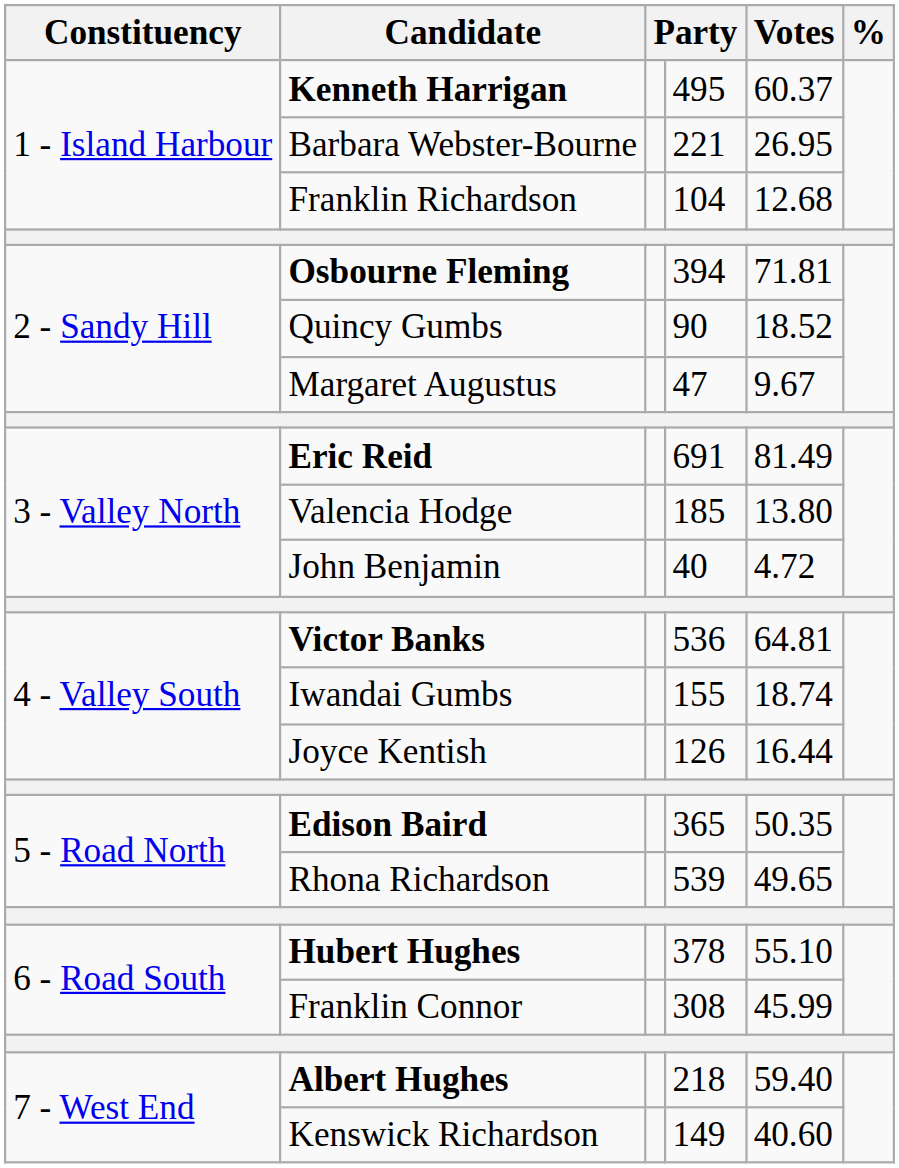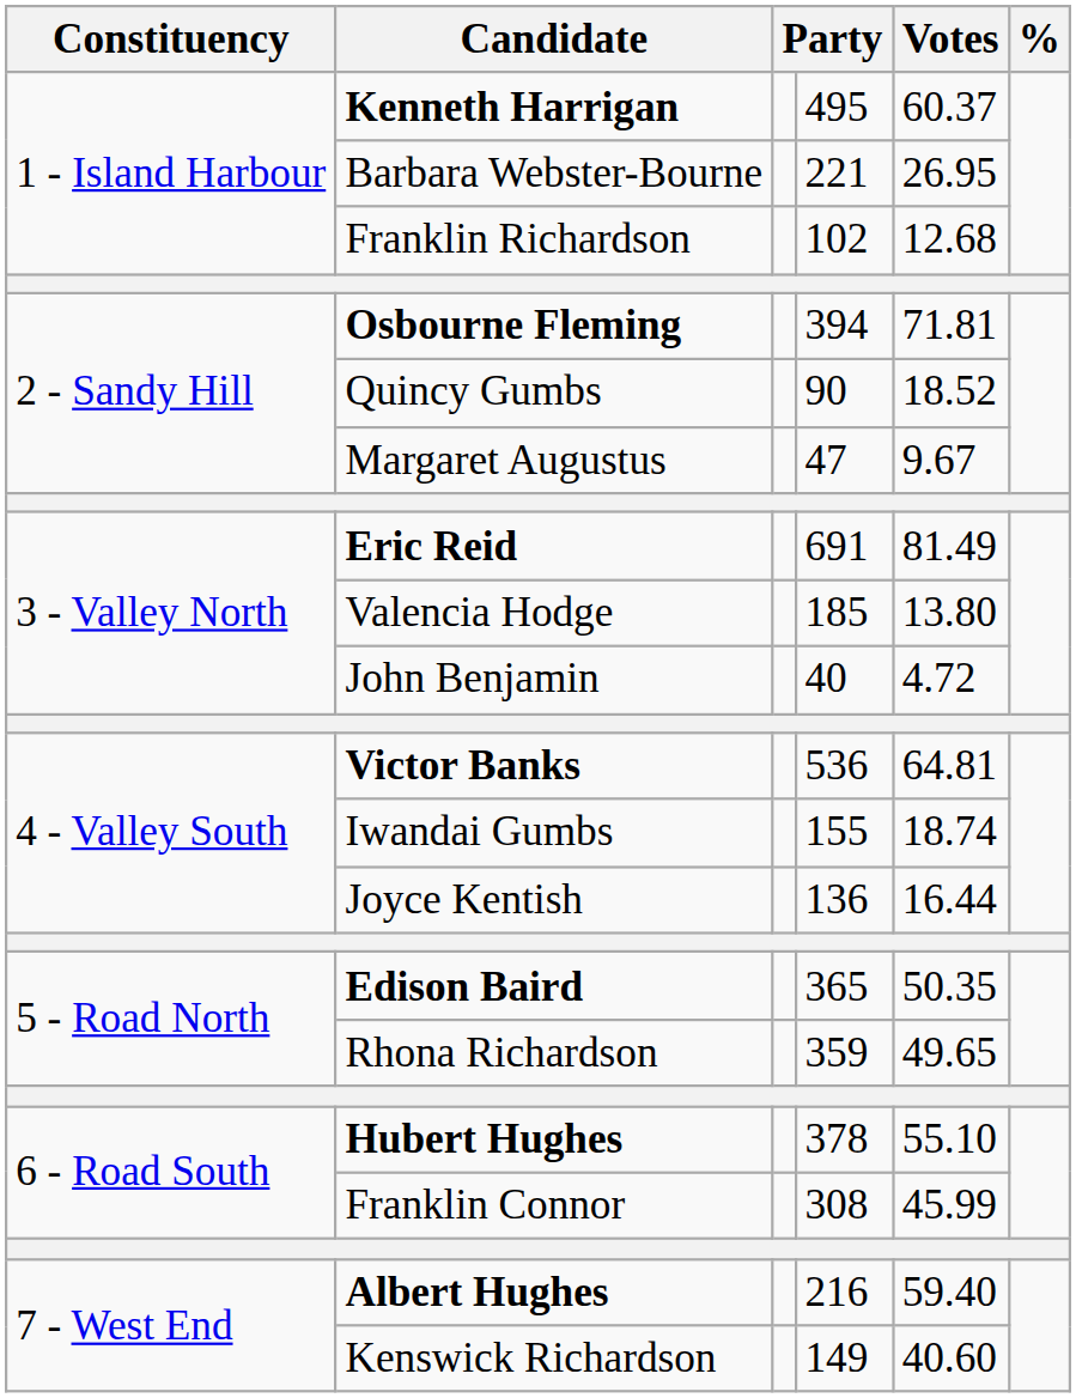Franklin Richardson | column 4: 104 -> 102
Joyce Kentish | column 4: 126 -> 136
Rhona Richardson | column 4: 539 -> 359
Albert Hughes | column 4: 218 -> 216
